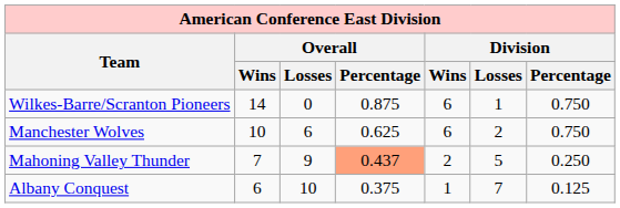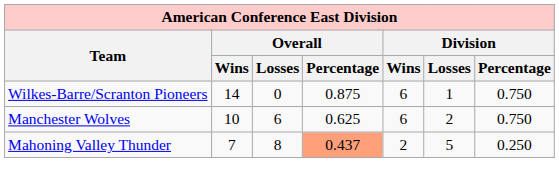Mahoning Valley Thunder | Overall / Losses: 9 -> 8
- row: Albany Conquest | 6 | 10 | 0.375 | 1 | 7 | 0.125
